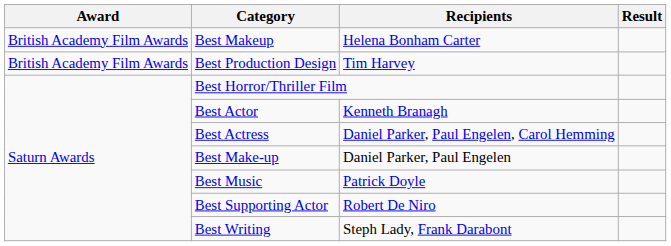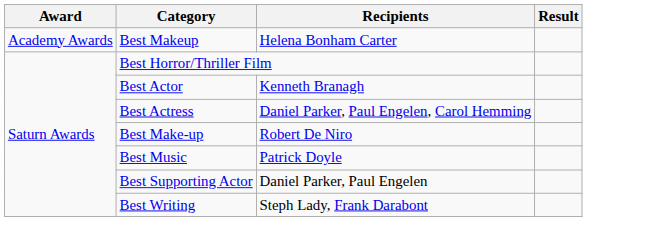Best Makeup | Award: British Academy Film Awards -> Academy Awards
- row: British Academy Film Awards | Best Production Design | Tim Harvey
Best Make-up | Recipients: Daniel Parker, Paul Engelen -> Robert De Niro
Best Supporting Actor | Recipients: Robert De Niro -> Daniel Parker, Paul Engelen
